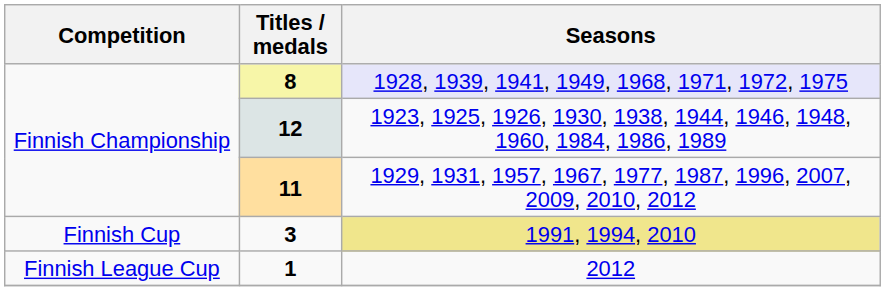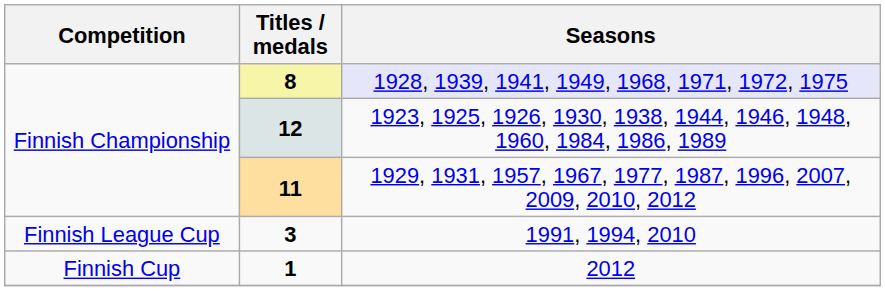3 | Competition: Finnish Cup -> Finnish League Cup
3 | Seasons: khaki background -> no background
1 | Competition: Finnish League Cup -> Finnish Cup
